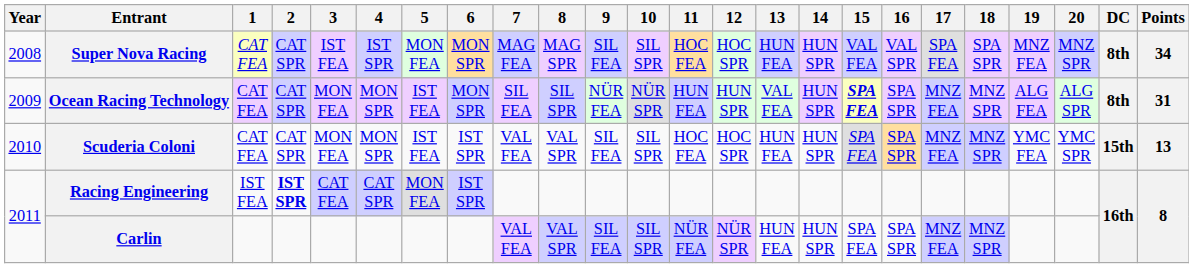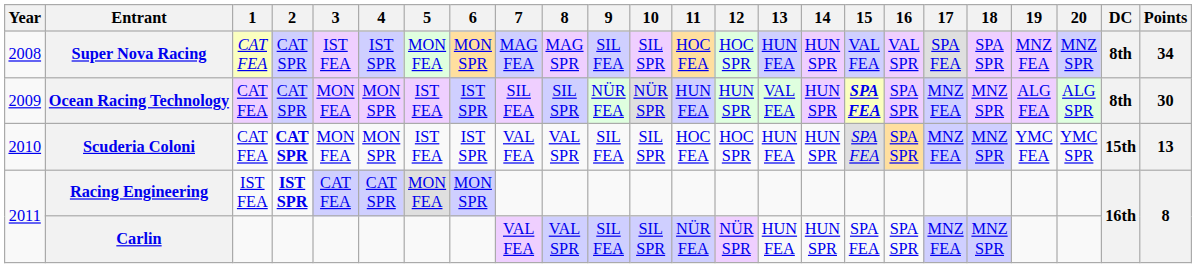Ocean Racing Technology | 6: MON SPR -> IST SPR
Ocean Racing Technology | Points: 31 -> 30
Scuderia Coloni | 2: normal -> bold
Racing Engineering | 6: IST SPR -> MON SPR
